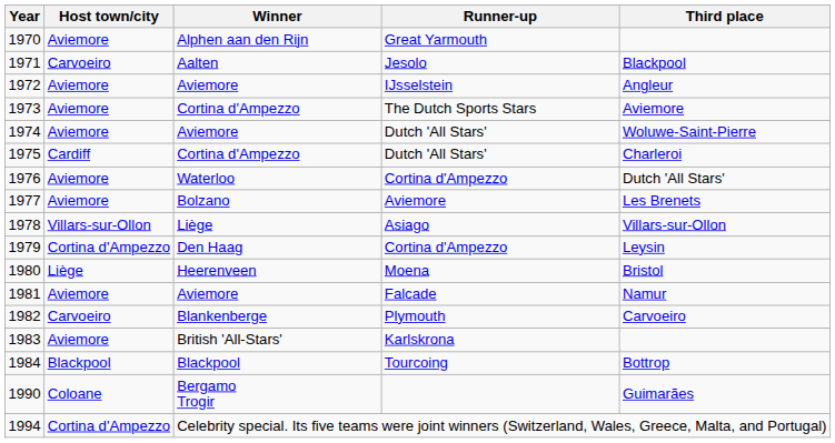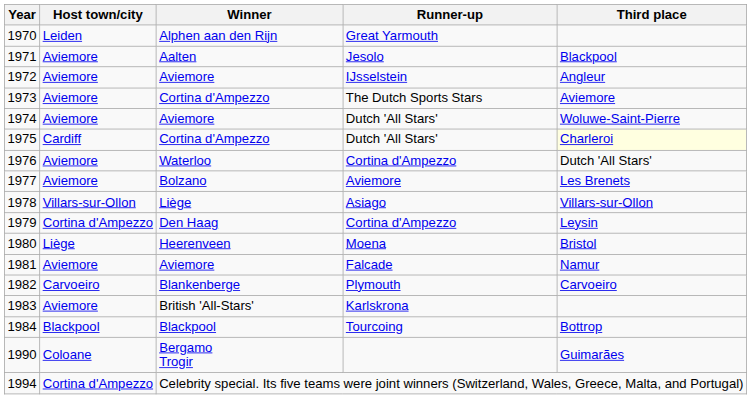1970 | Host town/city: Aviemore -> Leiden
1971 | Host town/city: Carvoeiro -> Aviemore
1975 | Third place: no background -> lightyellow background
